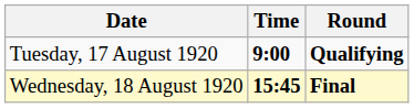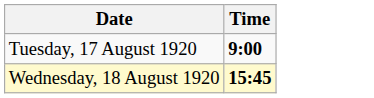- column: Round | Qualifying | Final
